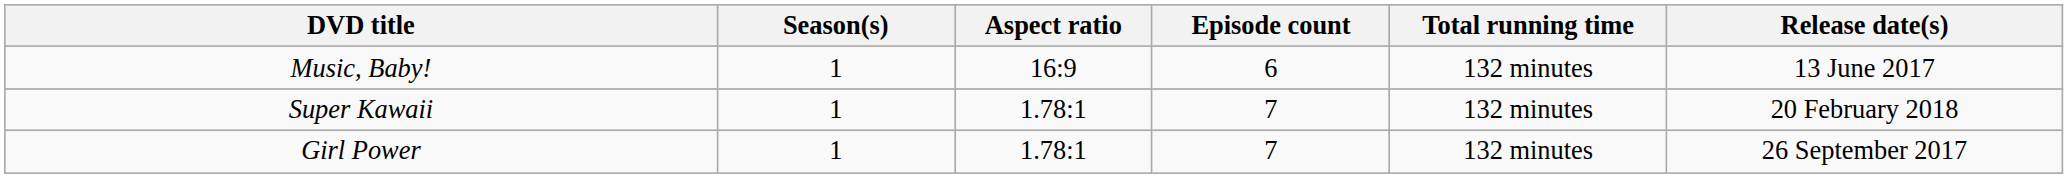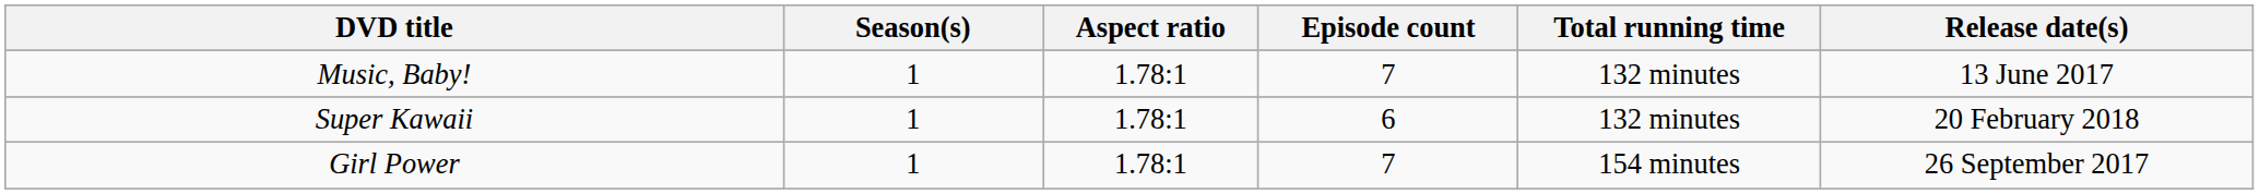Music, Baby! | Aspect ratio: 16:9 -> 1.78:1
Music, Baby! | Episode count: 6 -> 7
Super Kawaii | Episode count: 7 -> 6
Girl Power | Total running time: 132 minutes -> 154 minutes
